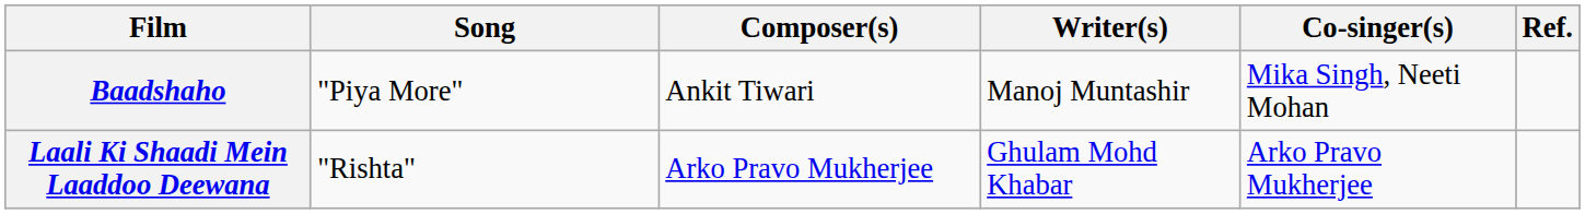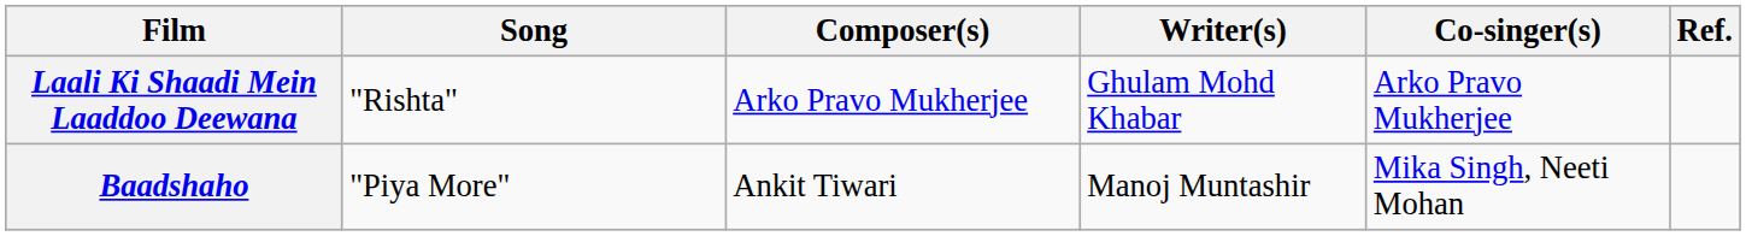rows swapped: Laali Ki Shaadi Mein Laaddoo Deewana <-> Baadshaho
